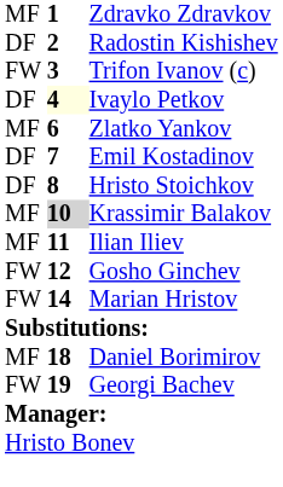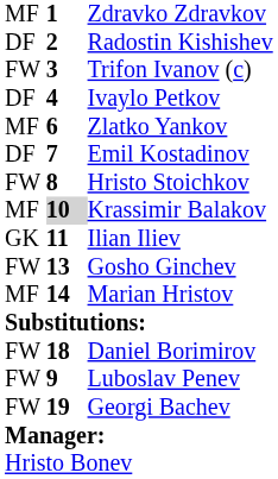Ivaylo Petkov | column 2: lightyellow background -> no background
Hristo Stoichkov | column 1: DF -> FW
Ilian Iliev | column 1: MF -> GK
Gosho Ginchev | column 2: 12 -> 13
Marian Hristov | column 1: FW -> MF
Daniel Borimirov | column 1: MF -> FW
+ row: FW | 9 | Luboslav Penev
